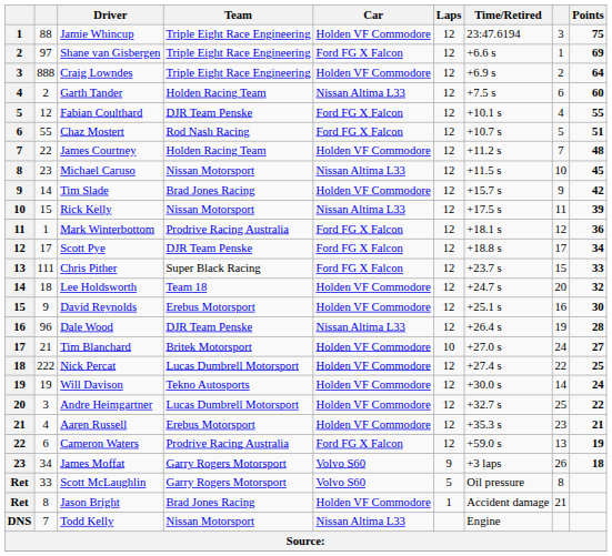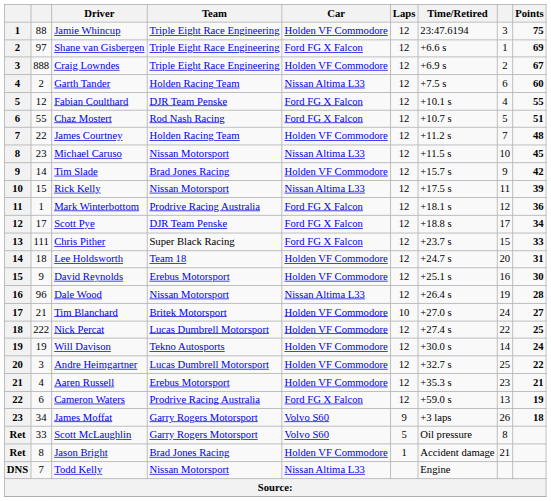Craig Lowndes | Points: 64 -> 67
Lee Holdsworth | Points: 32 -> 31
Dale Wood | Team: DJR Team Penske -> Nissan Motorsport
